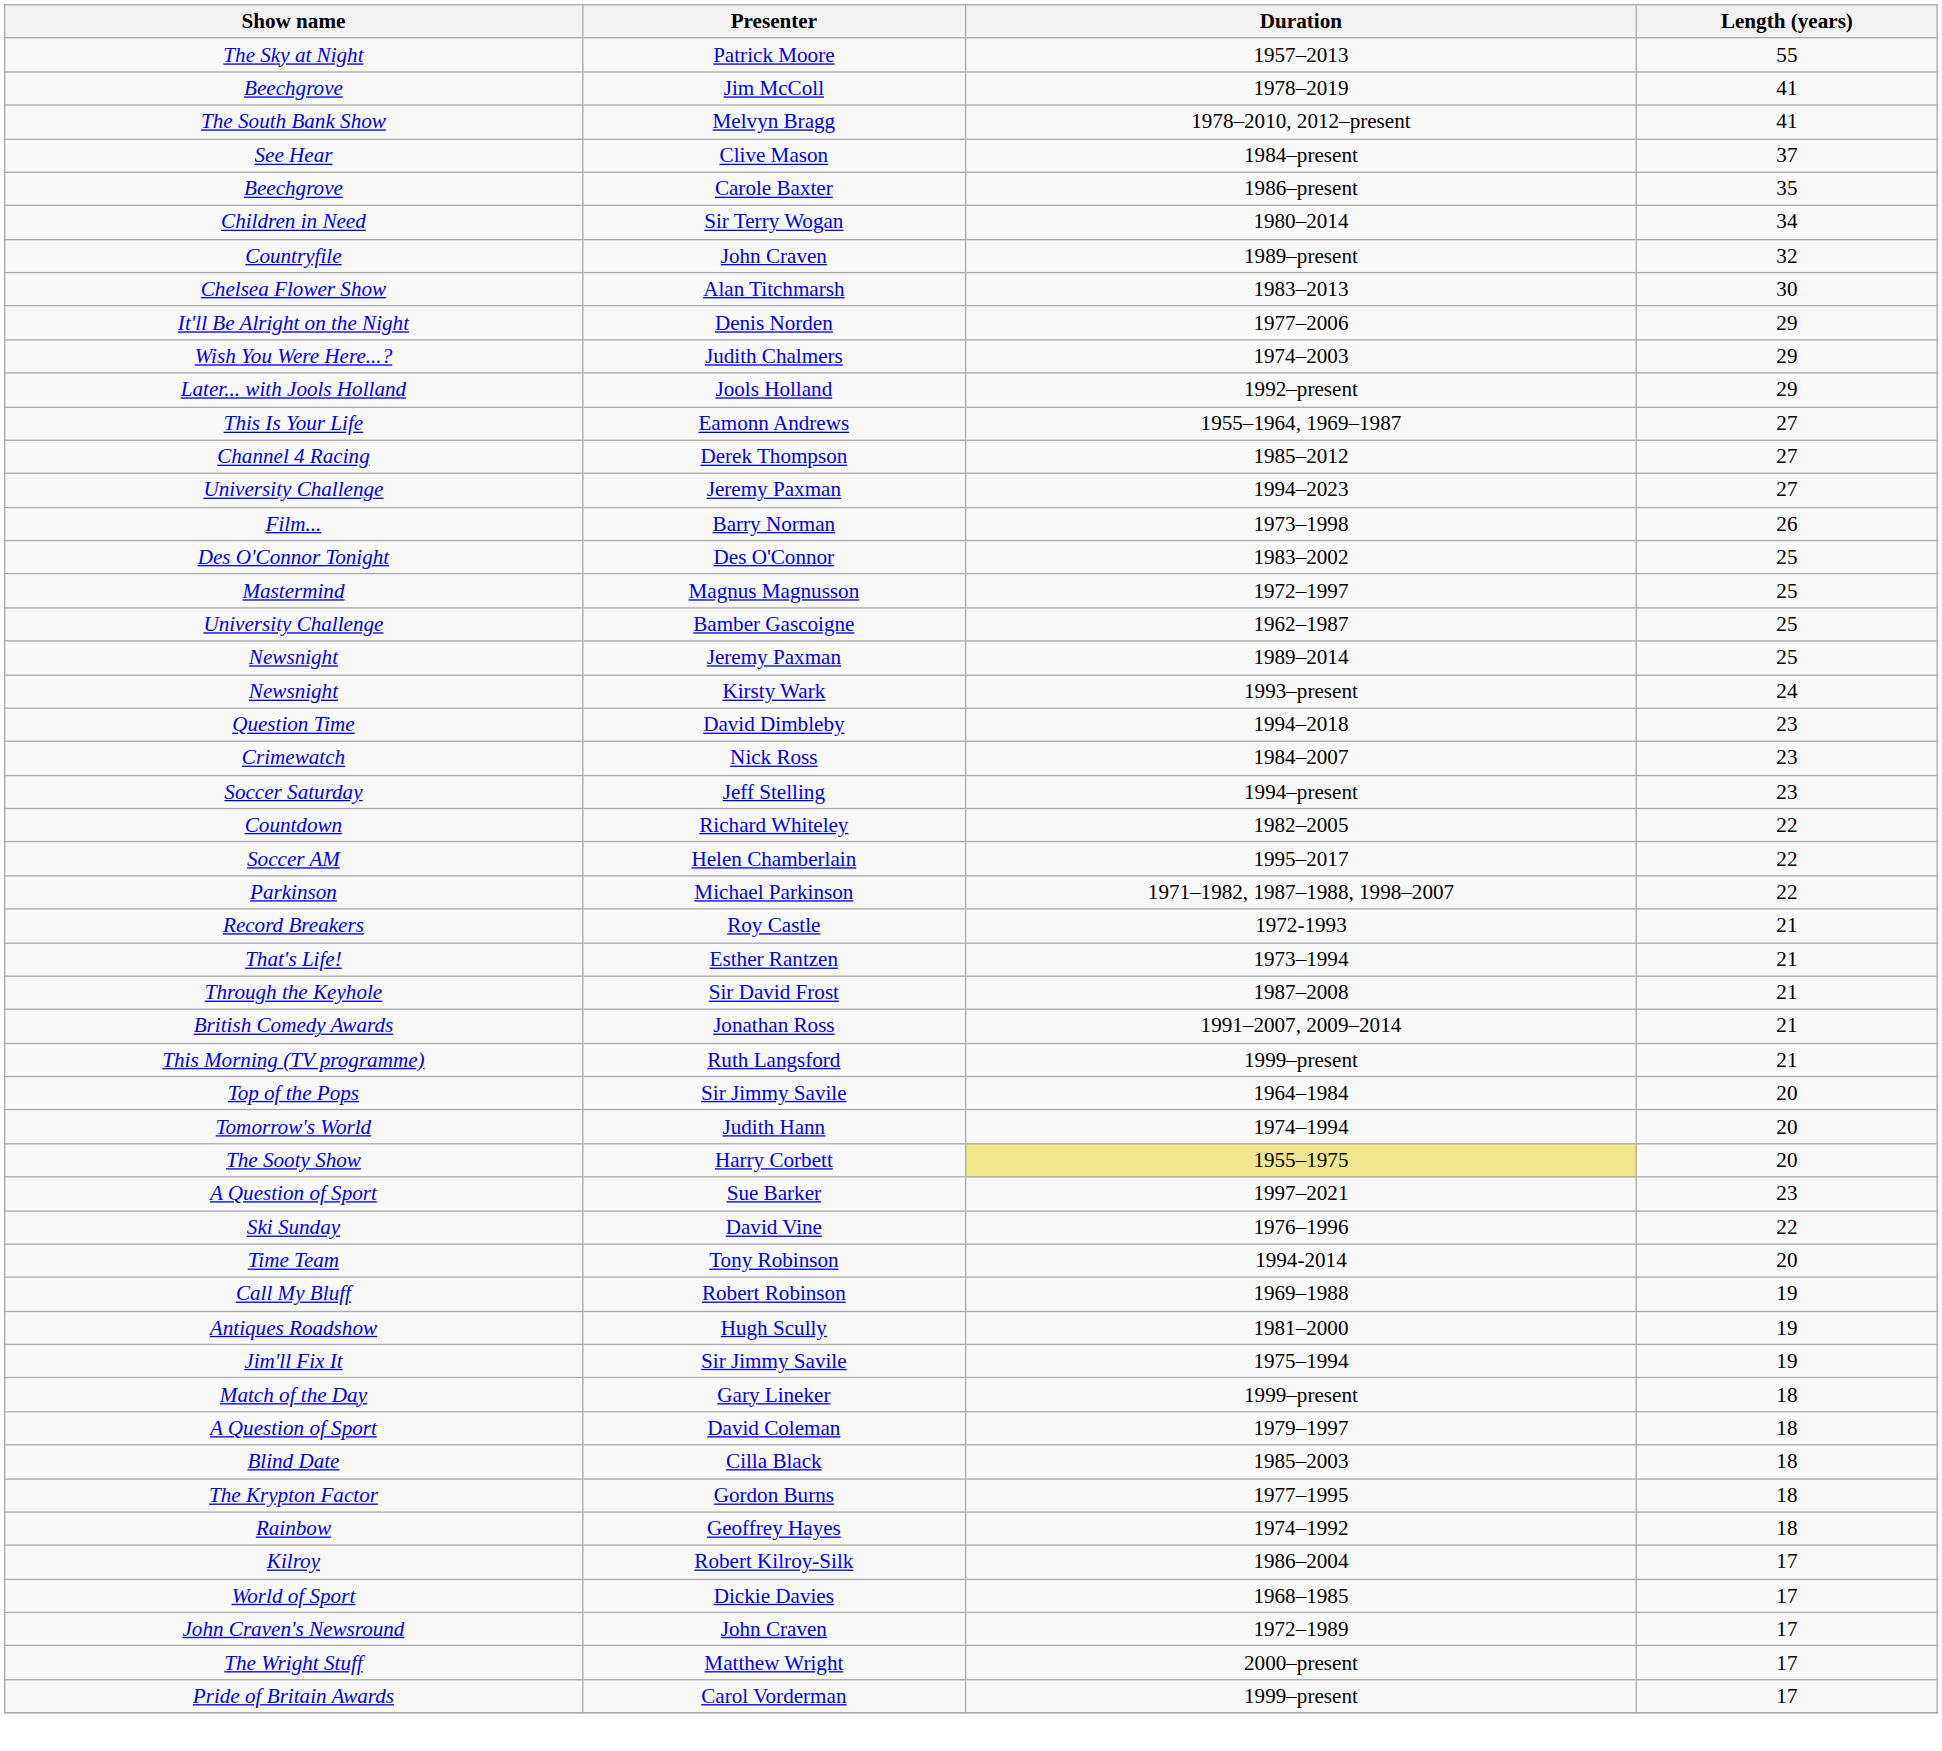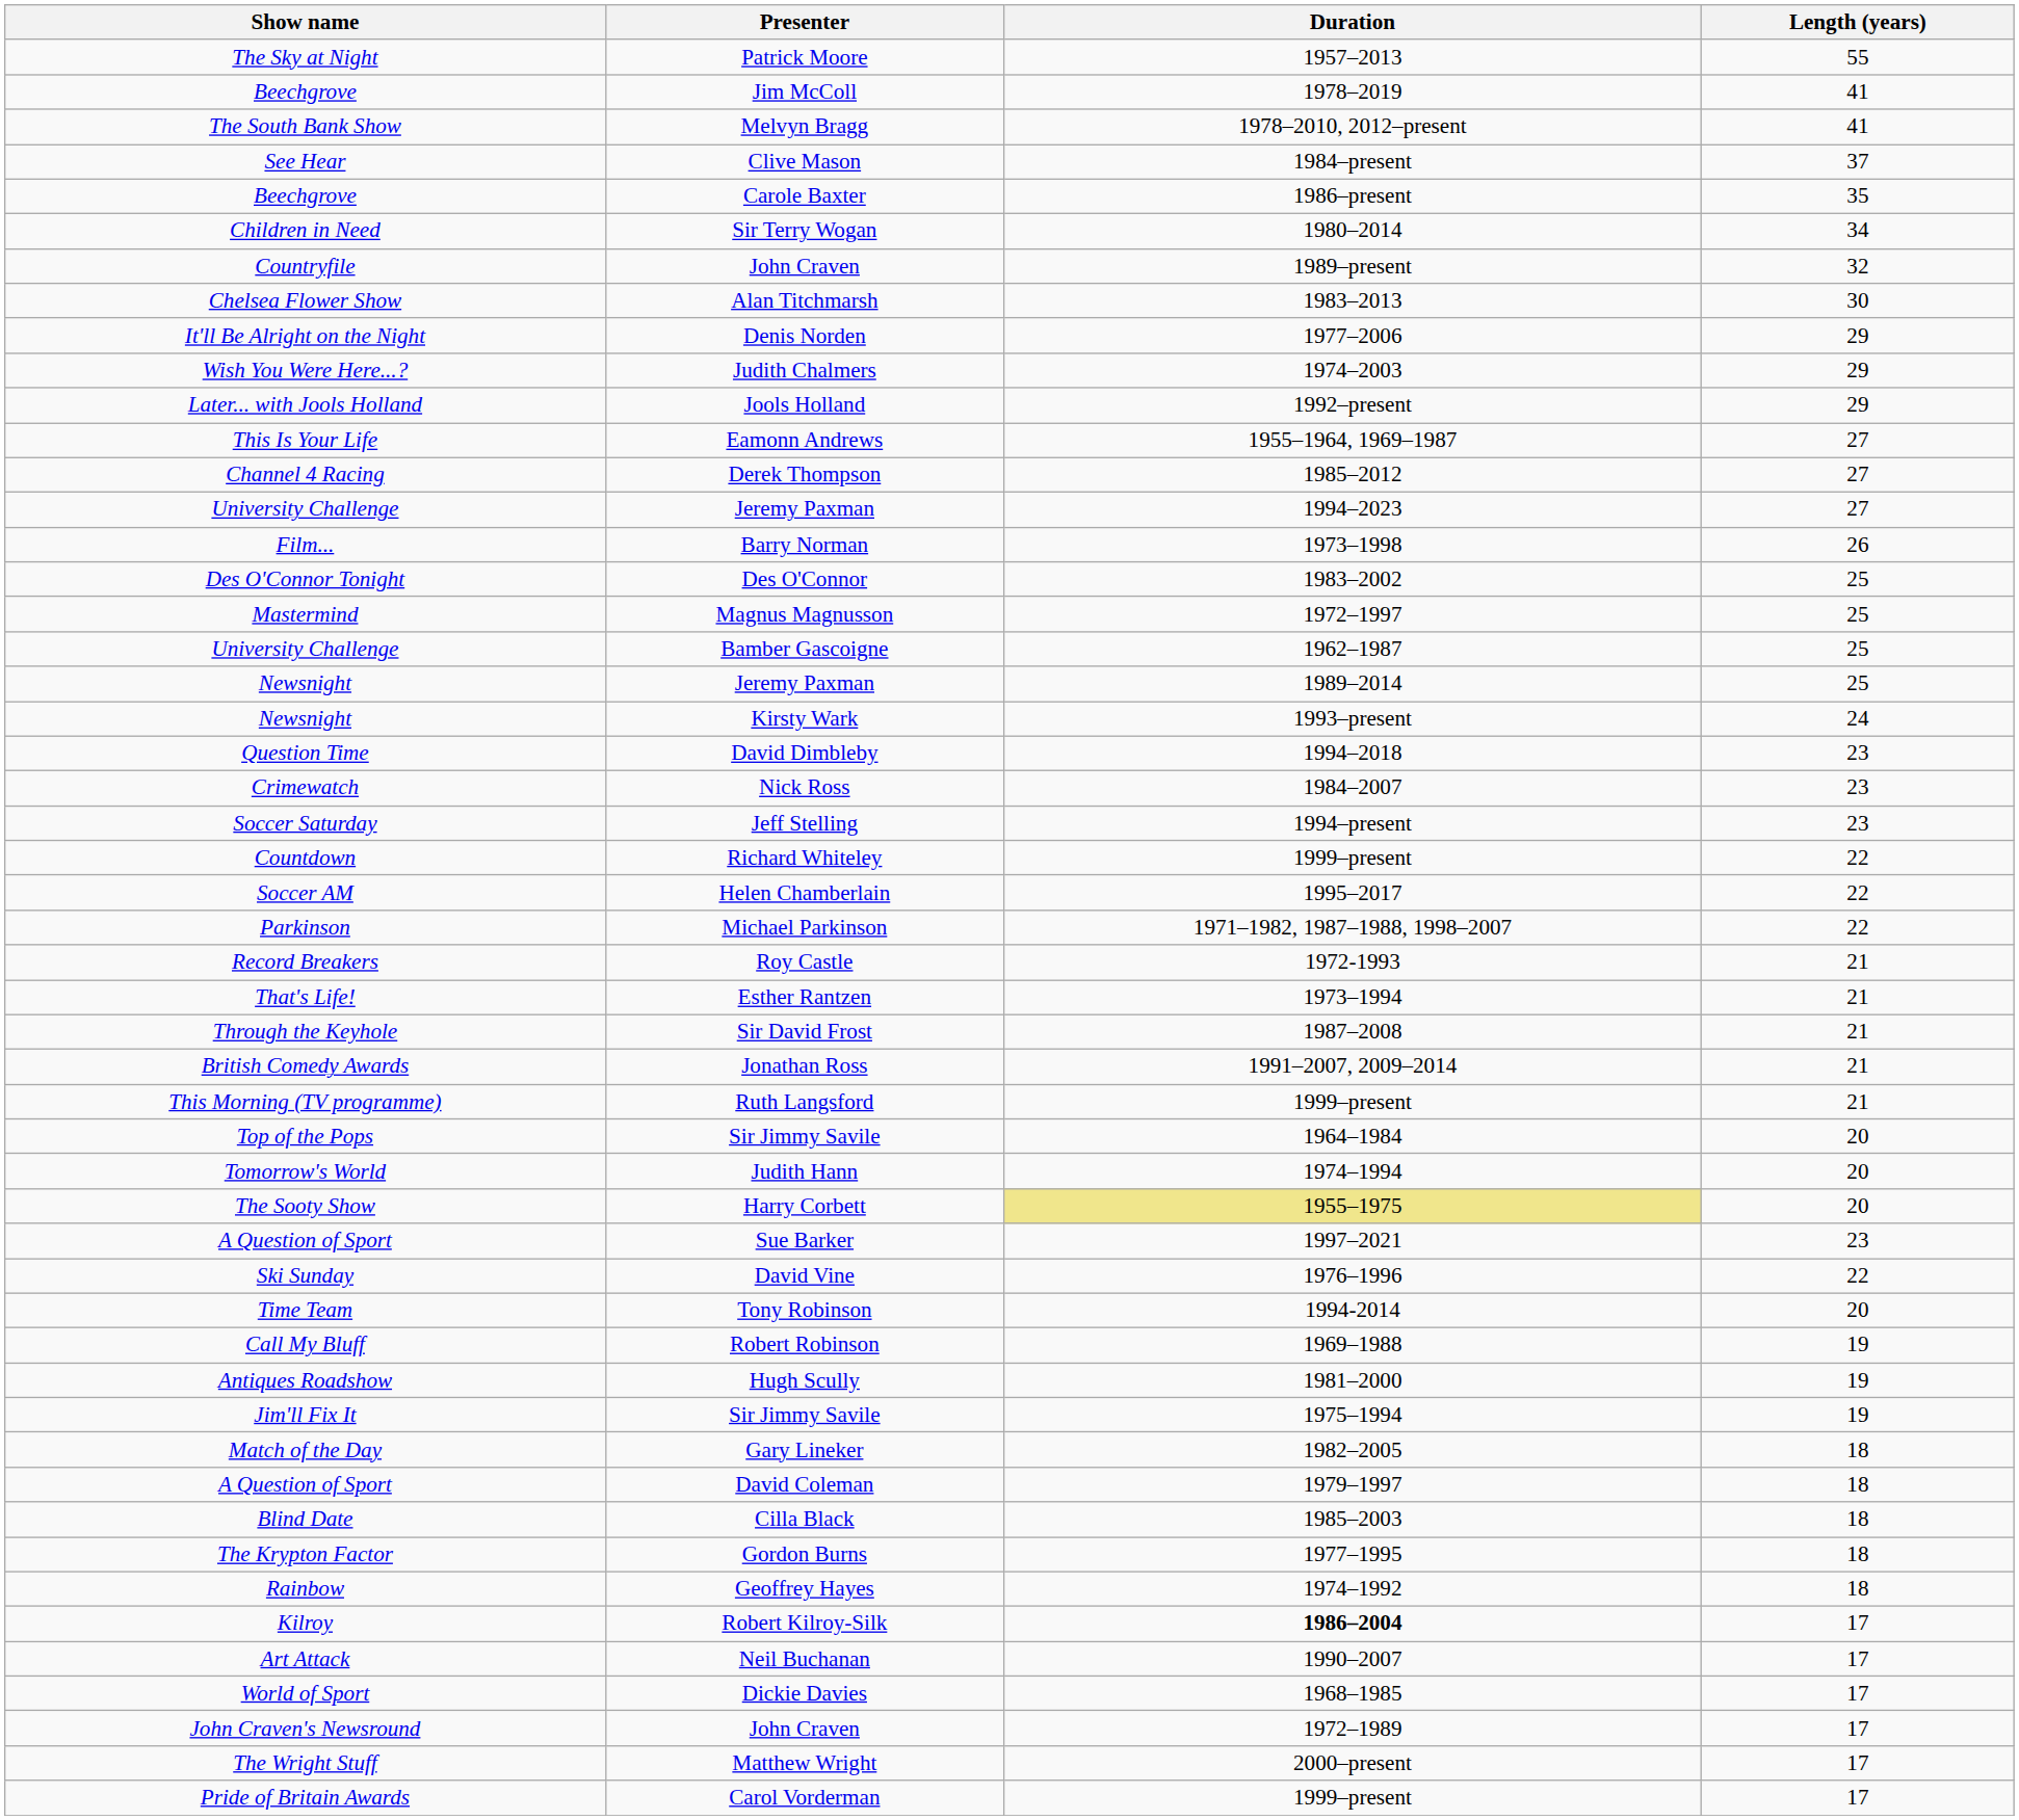Richard Whiteley | Duration: 1982–2005 -> 1999–present
Gary Lineker | Duration: 1999–present -> 1982–2005
Robert Kilroy-Silk | Duration: normal -> bold
+ row: Art Attack | Neil Buchanan | 1990–2007 | 17
